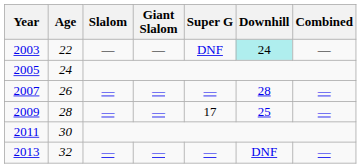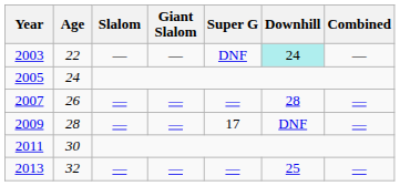2009 | Downhill: 25 -> DNF
2013 | Downhill: DNF -> 25
